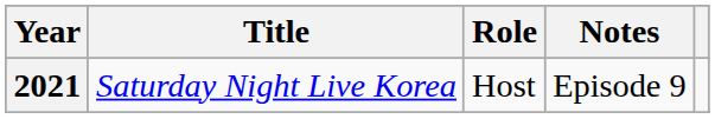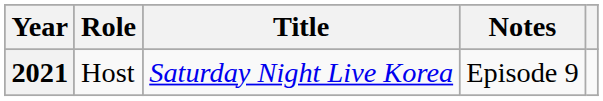columns swapped: Title <-> Role
